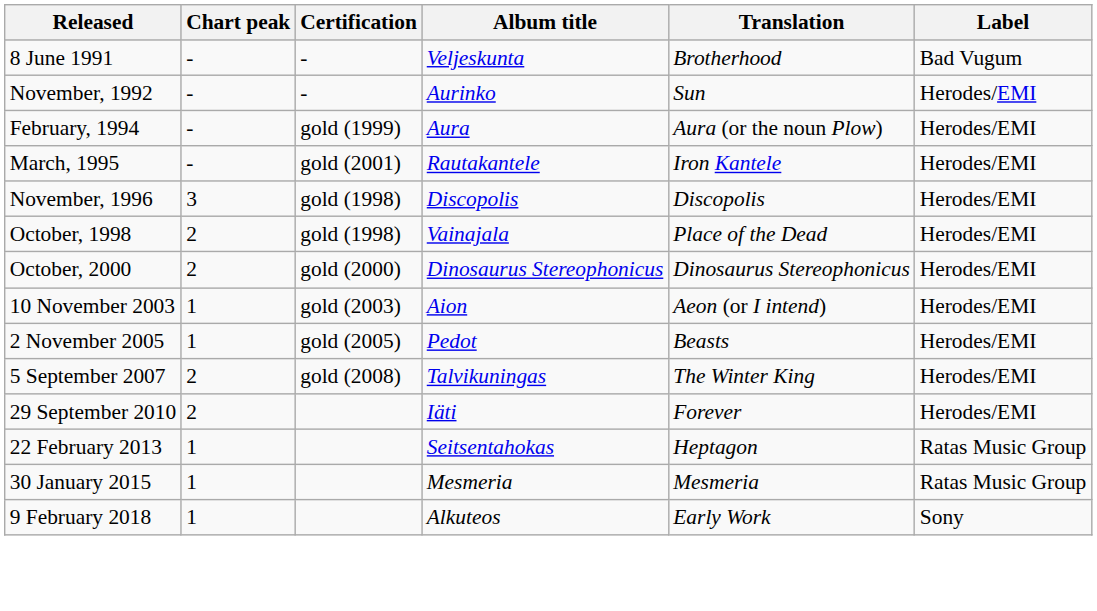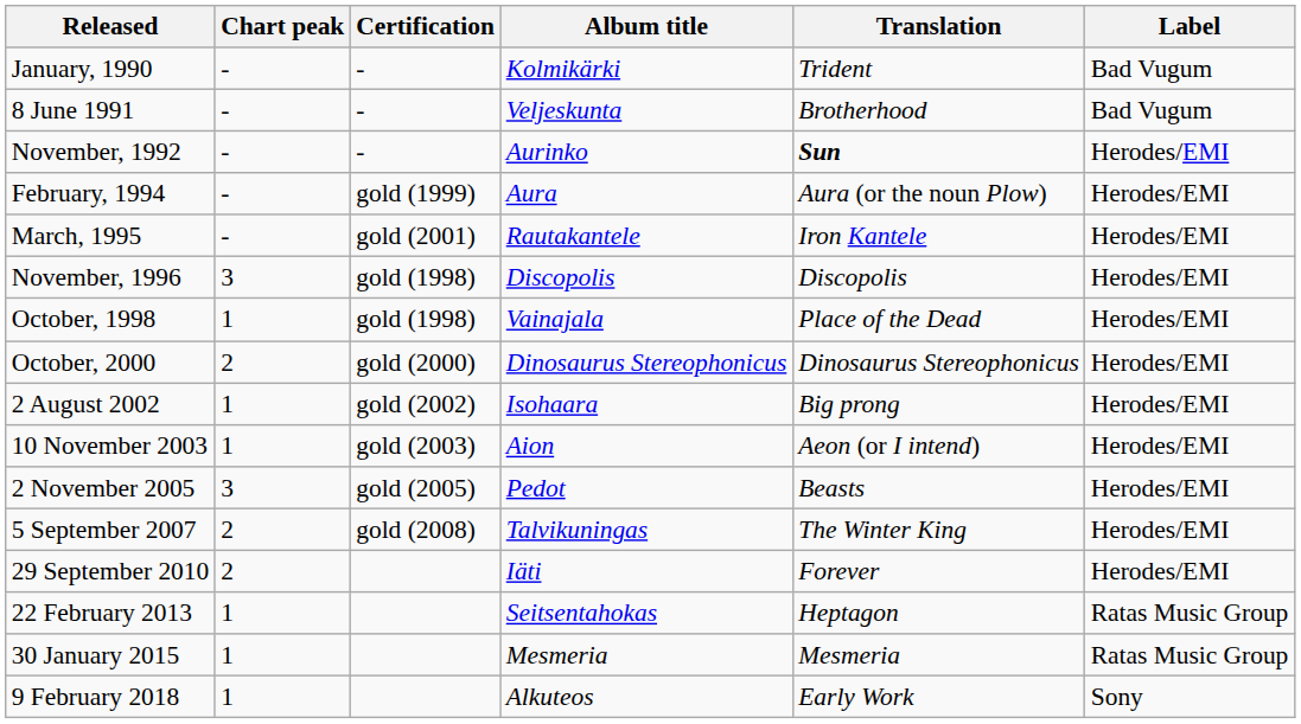+ row: January, 1990 | - | - | Kolmikärki | Trident | Bad Vugum
November, 1992 | Translation: normal -> bold
October, 1998 | Chart peak: 2 -> 1
+ row: 2 August 2002 | 1 | gold (2002) | Isohaara | Big prong | Herodes/EMI
2 November 2005 | Chart peak: 1 -> 3
